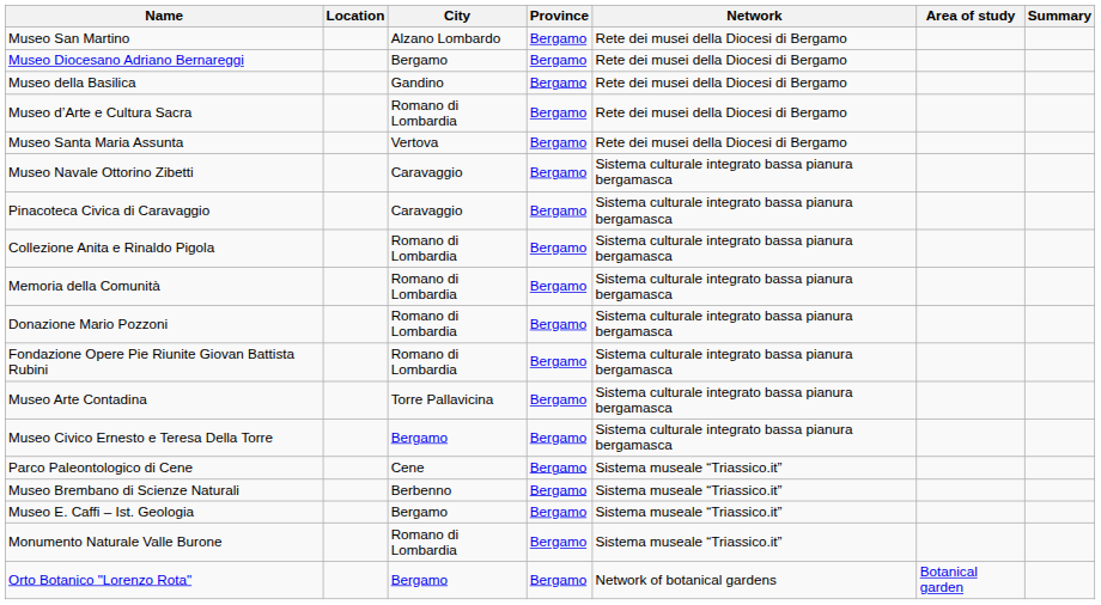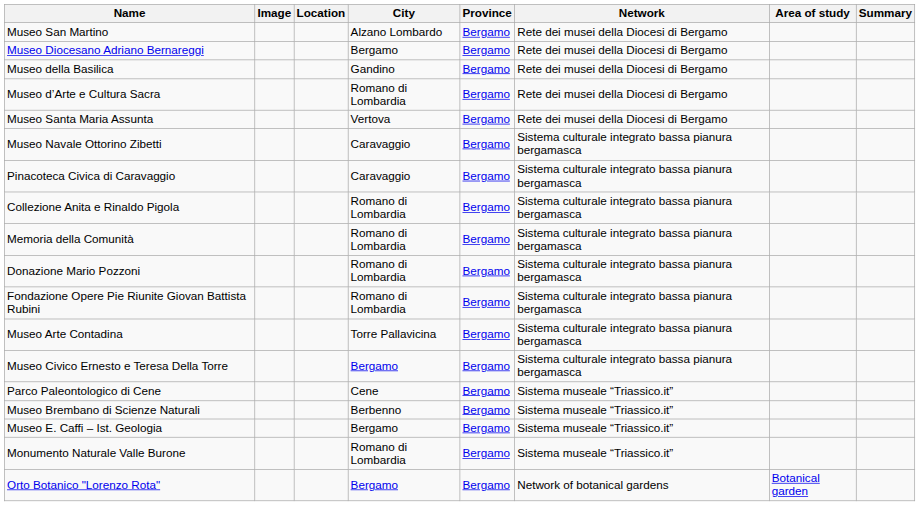+ column: Image
